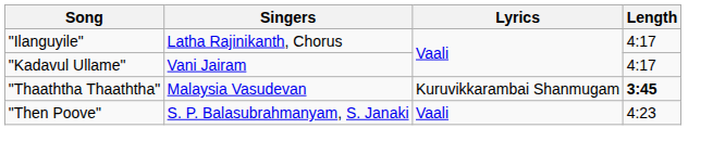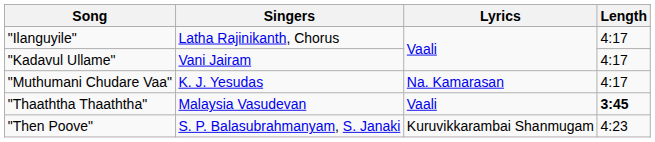+ row: "Muthumani Chudare Vaa" | K. J. Yesudas | Na. Kamarasan | 4:17
"Thaaththa Thaaththa" | Lyrics: Kuruvikkarambai Shanmugam -> Vaali
"Then Poove" | Lyrics: Vaali -> Kuruvikkarambai Shanmugam
